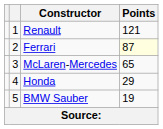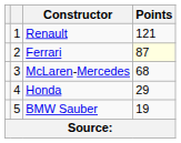McLaren-Mercedes | Points: 65 -> 68
